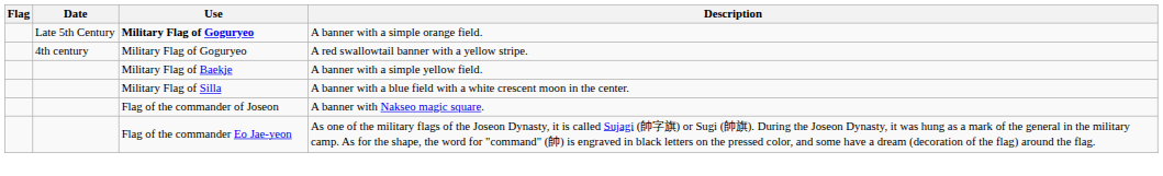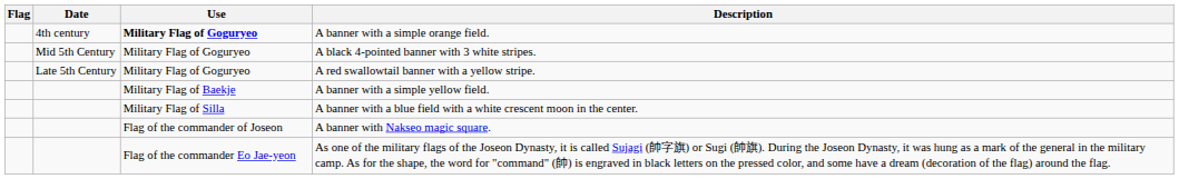A banner with a simple orange field. | Date: Late 5th Century -> 4th century
+ row: Mid 5th Century | Military Flag of Goguryeo | A black 4-pointed banner with 3 white stripes.
A red swallowtail banner with a yellow stripe. | Date: 4th century -> Late 5th Century
